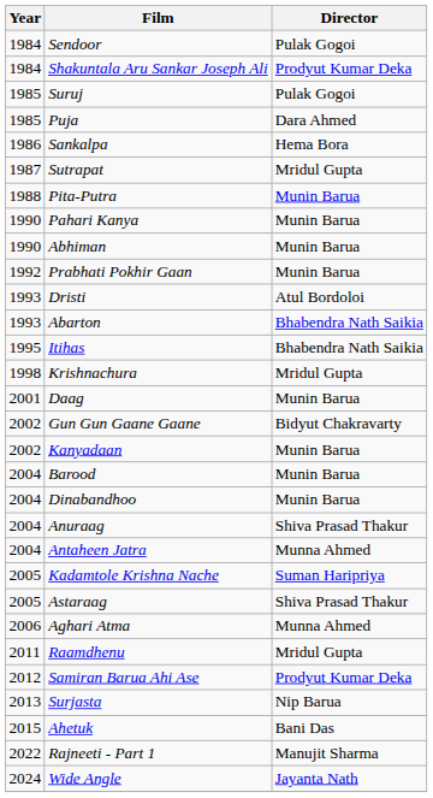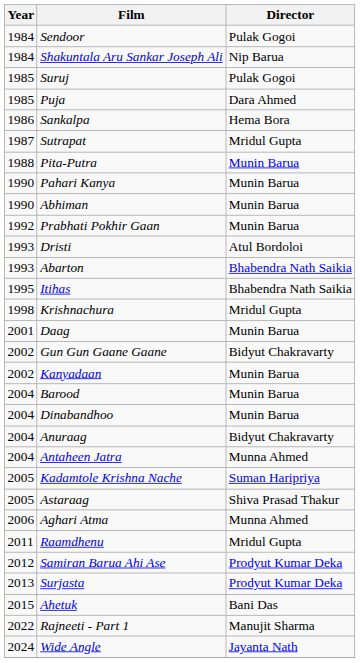Shakuntala Aru Sankar Joseph Ali | Director: Prodyut Kumar Deka -> Nip Barua
Anuraag | Director: Shiva Prasad Thakur -> Bidyut Chakravarty
Surjasta | Director: Nip Barua -> Prodyut Kumar Deka
